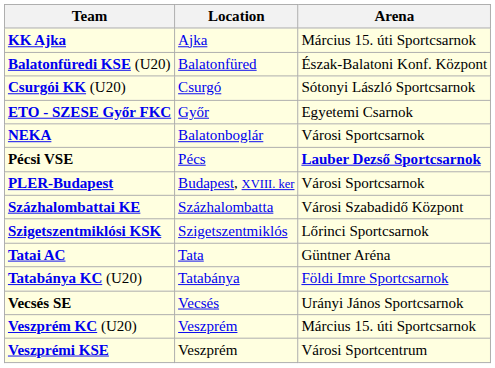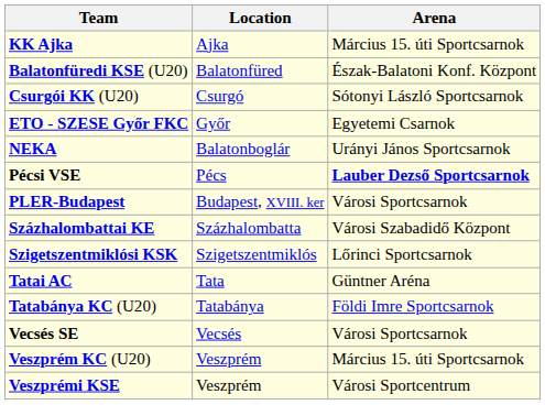NEKA | Arena: Városi Sportcsarnok -> Urányi János Sportcsarnok
Vecsés SE | Arena: Urányi János Sportcsarnok -> Városi Sportcsarnok
